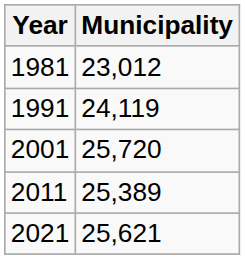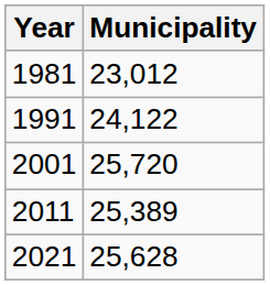1991 | Municipality: 24,119 -> 24,122
2021 | Municipality: 25,621 -> 25,628
